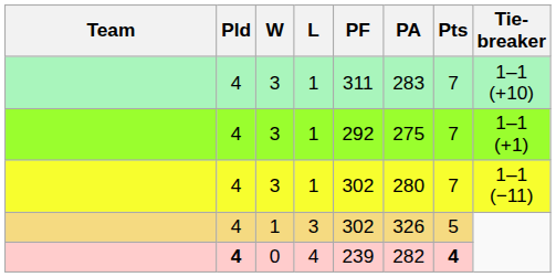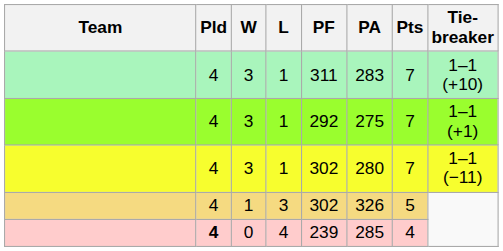0 | PA: 282 -> 285
0 | Pts: bold -> normal
